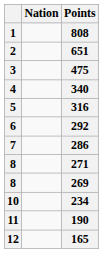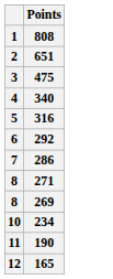- column: Nation
